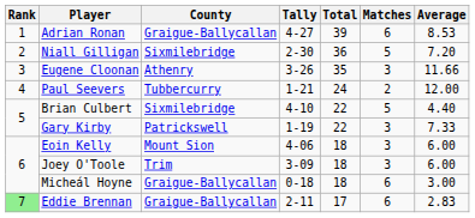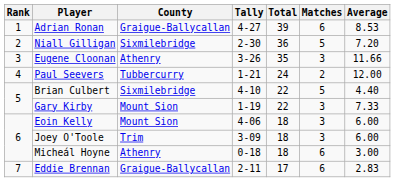Gary Kirby | County: Patrickswell -> Mount Sion
Micheál Hoyne | County: Graigue-Ballycallan -> Athenry
Eddie Brennan | Rank: lightgreen background -> no background
